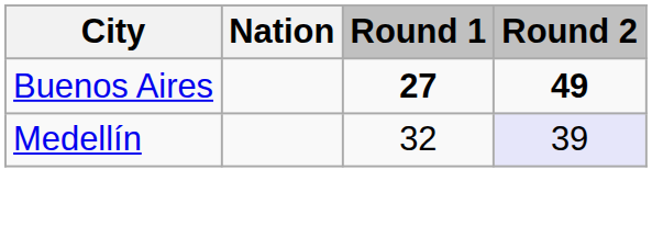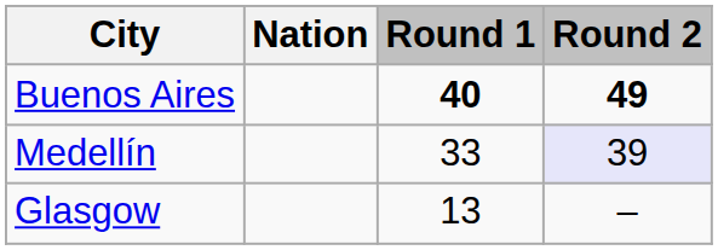Buenos Aires | Round 1: 27 -> 40
Medellín | Round 1: 32 -> 33
+ row: Glasgow | 13 | –
